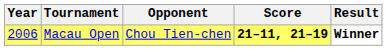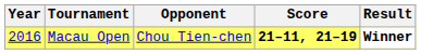Macau Open | Year: 2006 -> 2016
